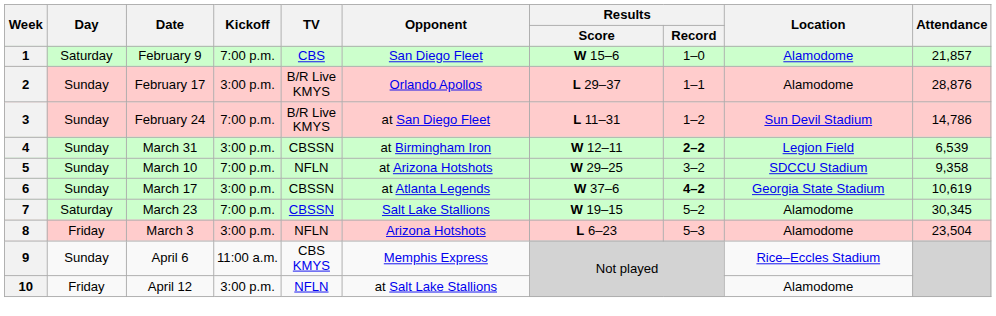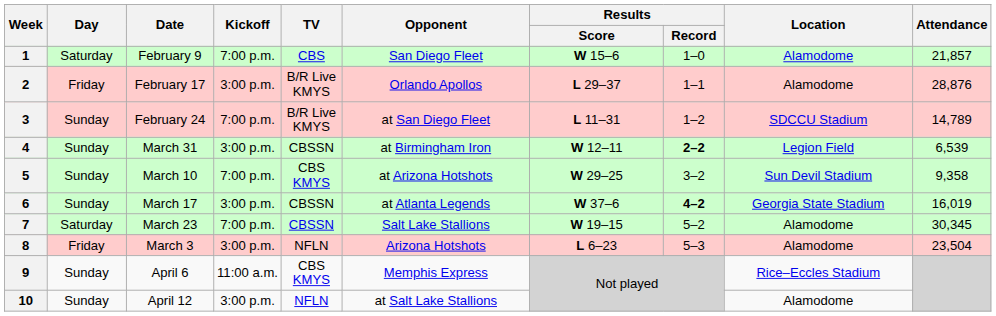2 | Day: Sunday -> Friday
3 | Location: Sun Devil Stadium -> SDCCU Stadium
3 | Attendance: 14,786 -> 14,789
5 | TV: NFLN -> CBS KMYS
5 | Location: SDCCU Stadium -> Sun Devil Stadium
6 | Attendance: 10,619 -> 16,019
10 | Day: Friday -> Sunday
